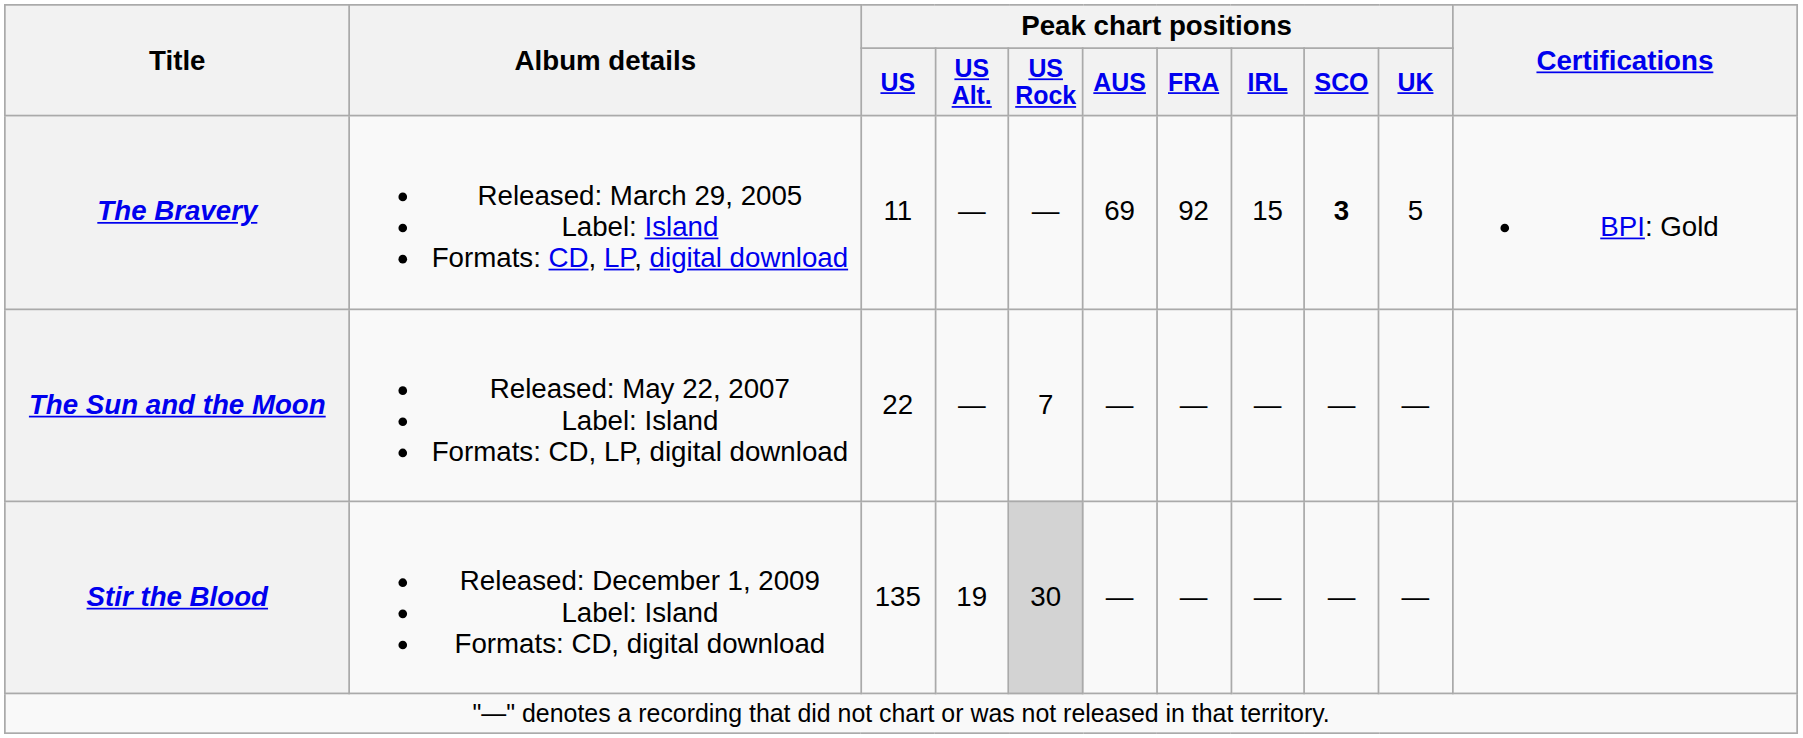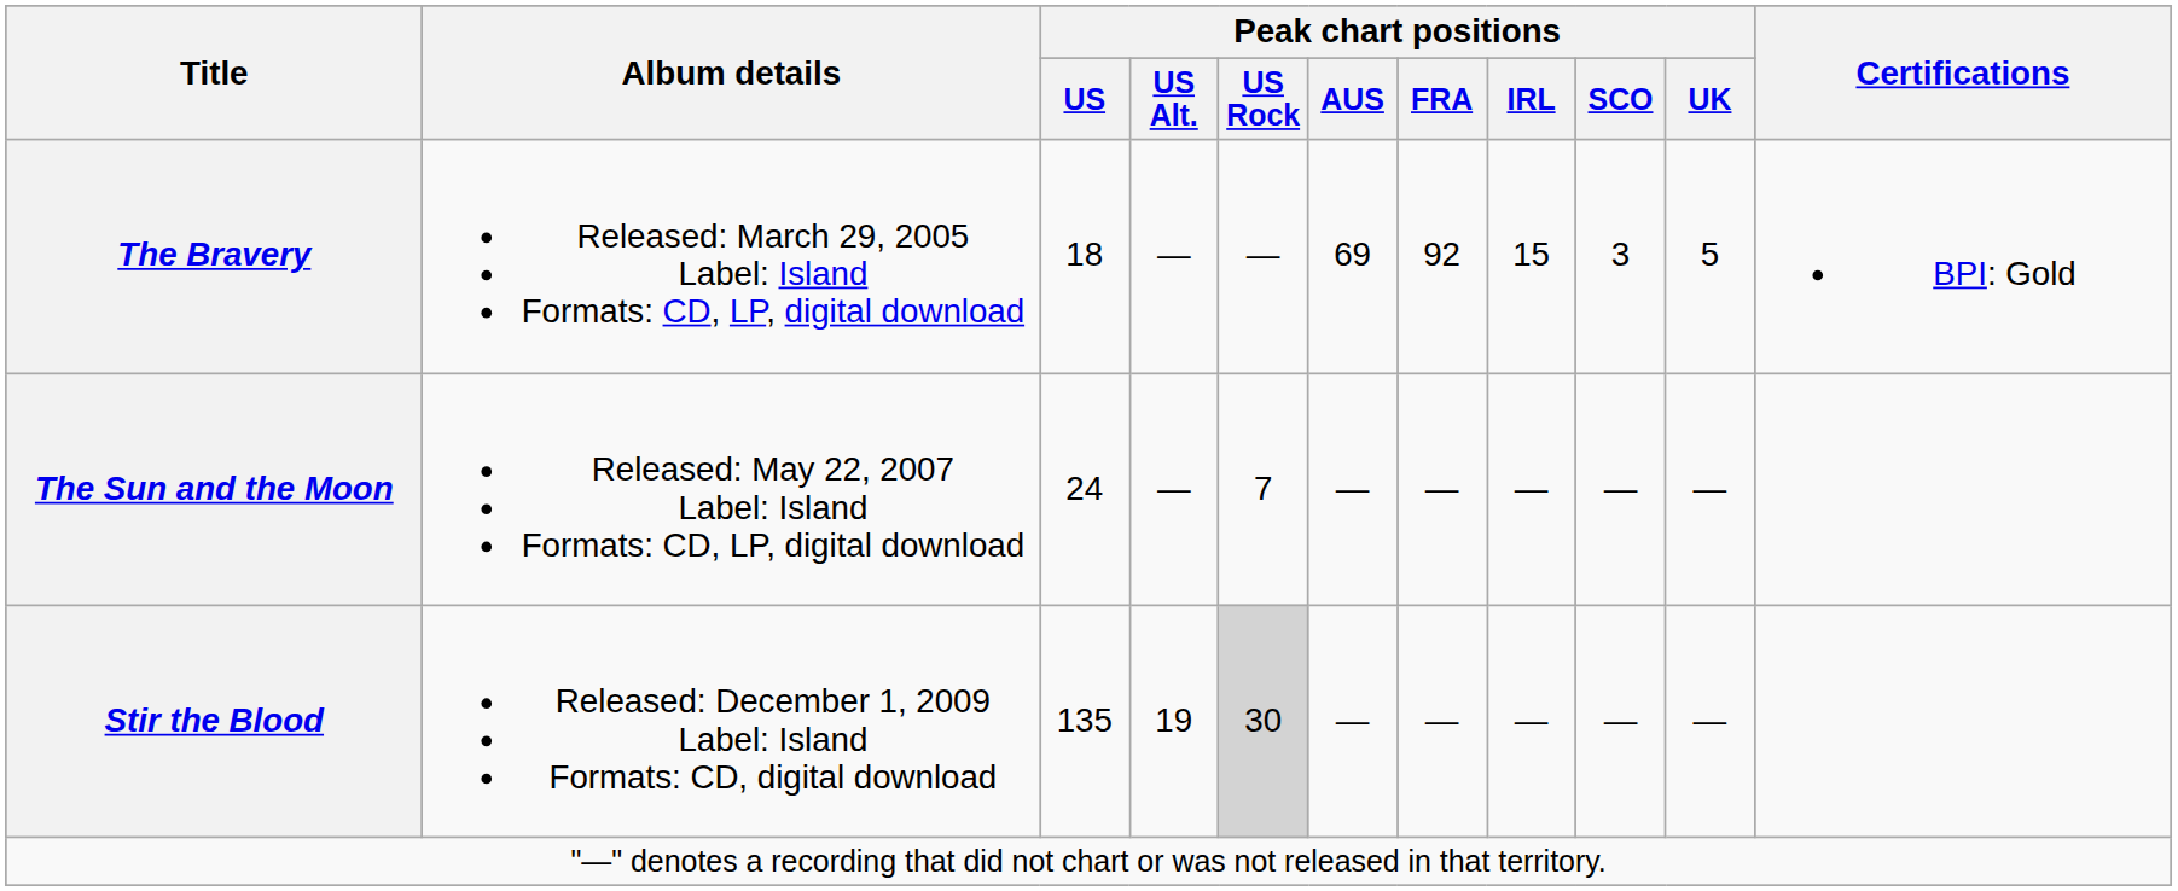The Bravery | Peak chart positions / US: 11 -> 18
The Bravery | Peak chart positions / SCO: bold -> normal
The Sun and the Moon | Peak chart positions / US: 22 -> 24
